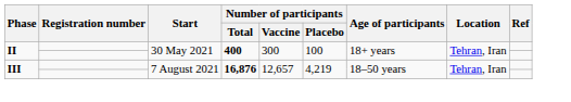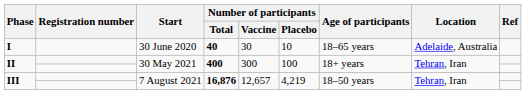+ row: I | 30 June 2020 | 40 | 30 | 10 | 18–65 years | Adelaide, Australia
